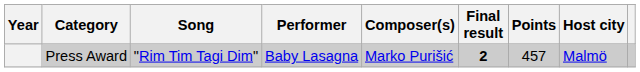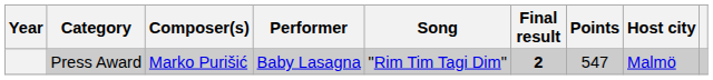columns swapped: Song <-> Composer(s)
Press Award | Points: 457 -> 547
